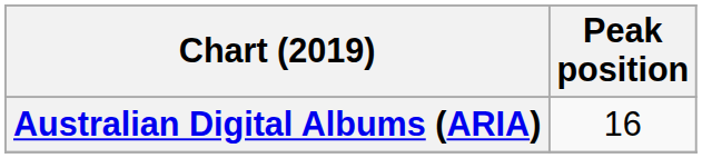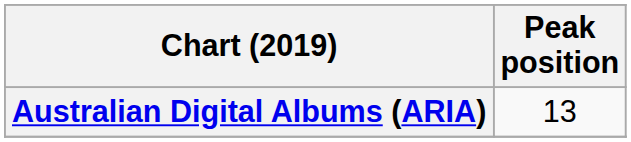Australian Digital Albums (ARIA) | Peak position: 16 -> 13
